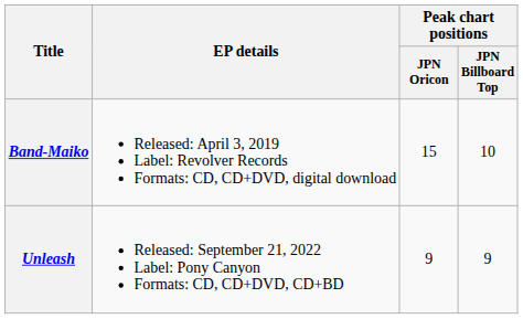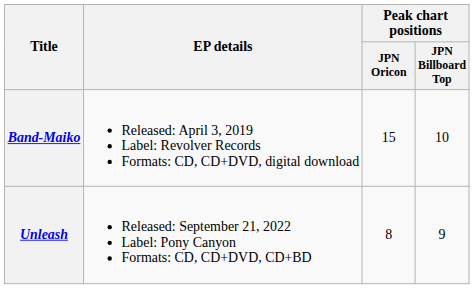Unleash | Peak chart positions / JPN Oricon: 9 -> 8
